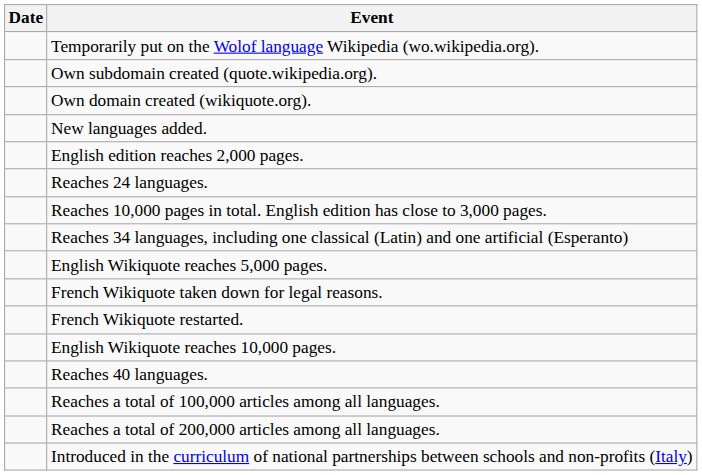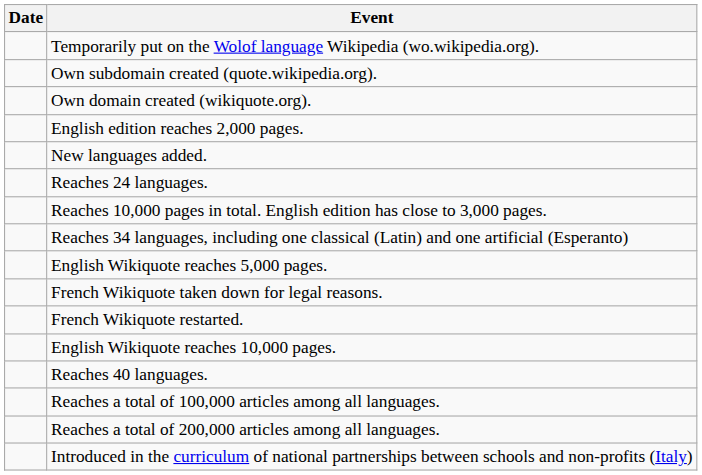rows swapped: New languages added. <-> English edition reaches 2,000 pages.
